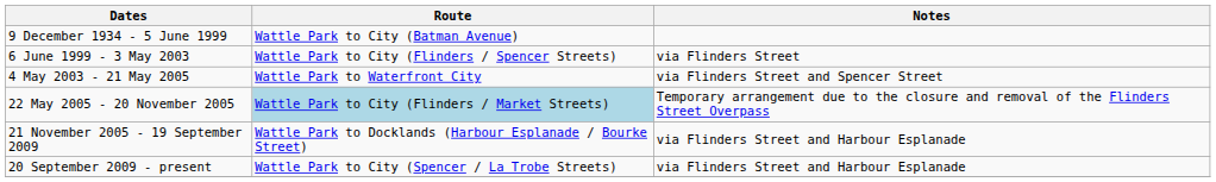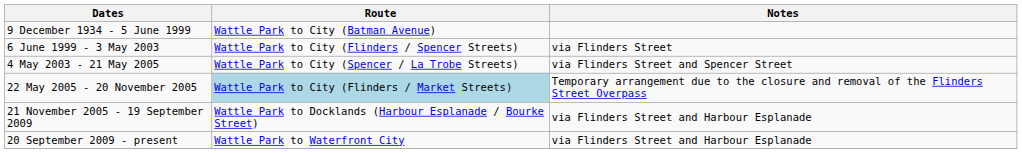4 May 2003 - 21 May 2005 | Route: Wattle Park to Waterfront City -> Wattle Park to City (Spencer / La Trobe Streets)
20 September 2009 - present | Route: Wattle Park to City (Spencer / La Trobe Streets) -> Wattle Park to Waterfront City
